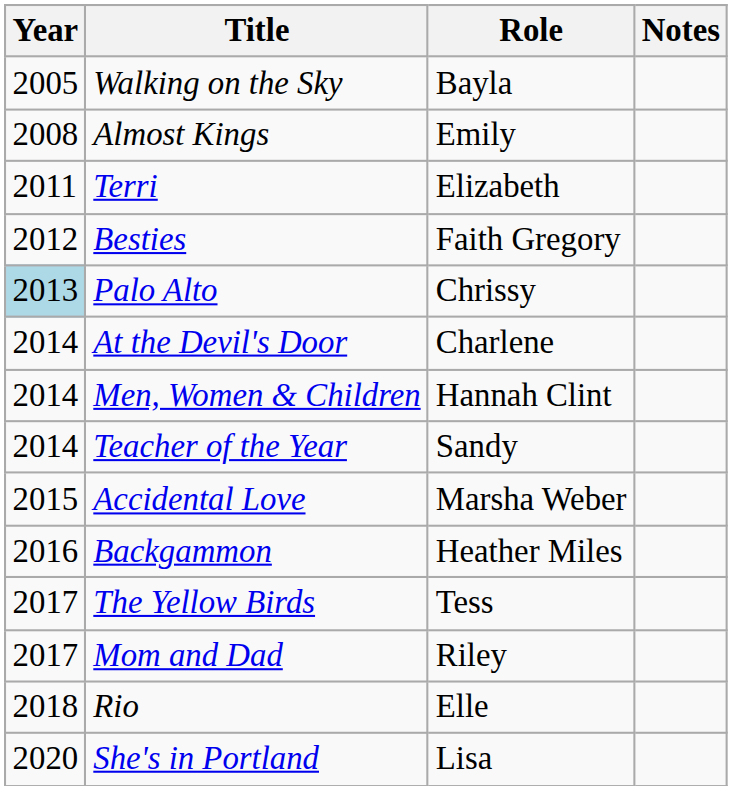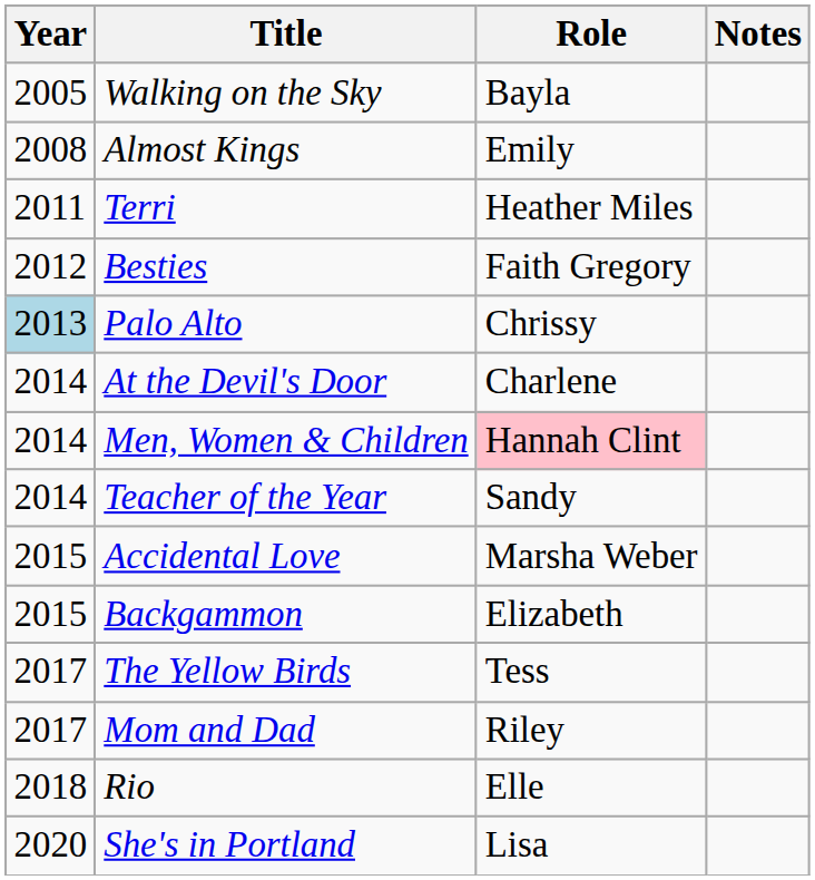Terri | Role: Elizabeth -> Heather Miles
Men, Women & Children | Role: no background -> pink background
Backgammon | Year: 2016 -> 2015
Backgammon | Role: Heather Miles -> Elizabeth
